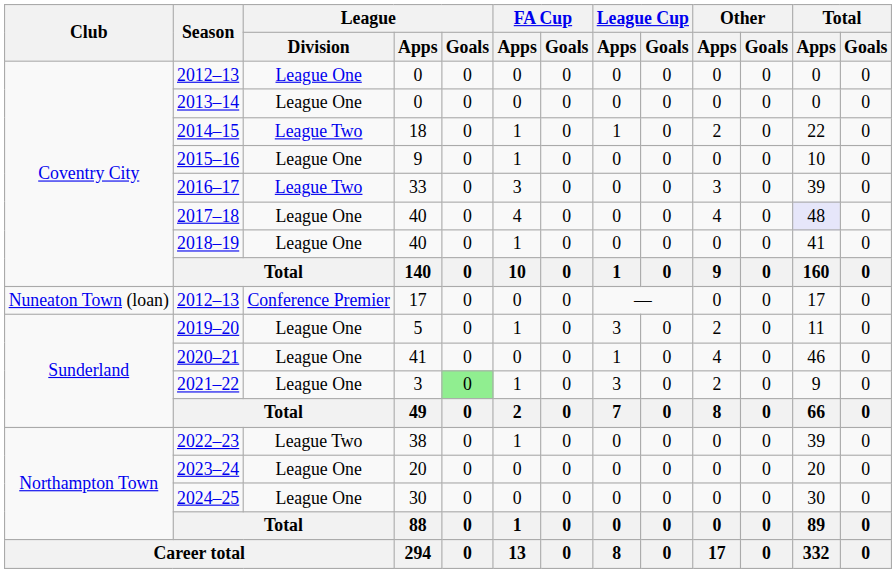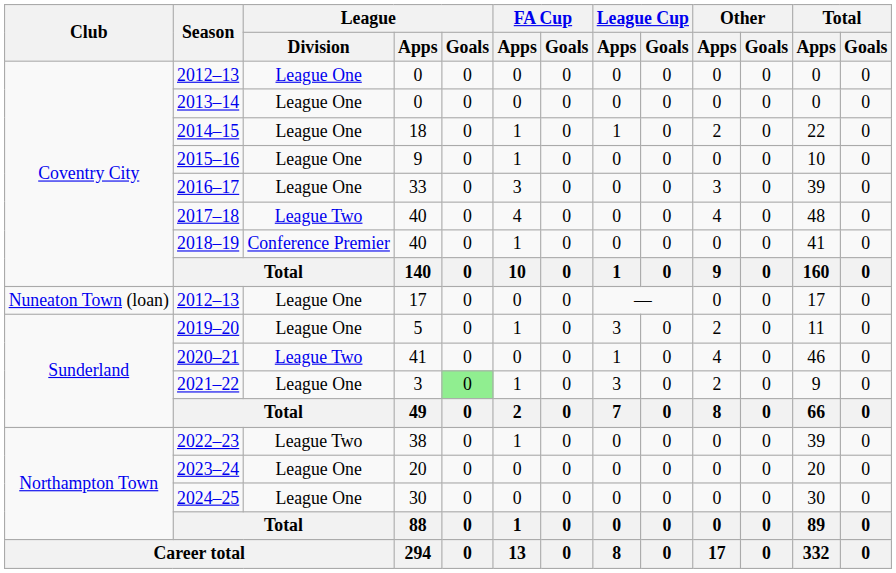2014–15 | League / Division: League Two -> League One
2016–17 | League / Division: League Two -> League One
2017–18 | League / Division: League One -> League Two
2017–18 | Total / Apps: lavender background -> no background
2018–19 | League / Division: League One -> Conference Premier
2012–13 / 17 | League / Division: Conference Premier -> League One
2020–21 | League / Division: League One -> League Two
